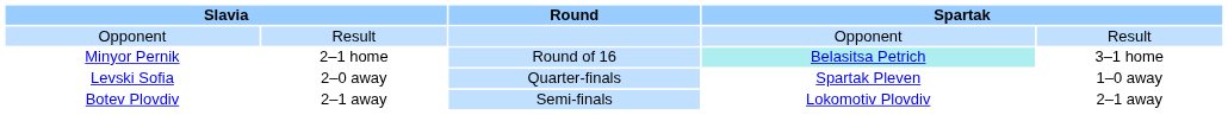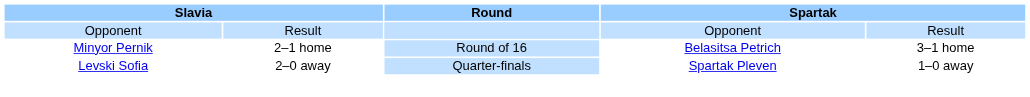Minyor Pernik | column 4: paleturquoise background -> no background
- row: Botev Plovdiv | 2–1 away | Semi-finals | Lokomotiv Plovdiv | 2–1 away
